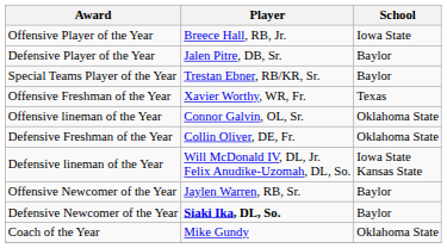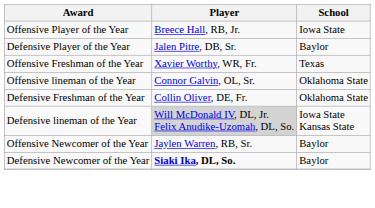- row: Special Teams Player of the Year | Trestan Ebner, RB/KR, Sr. | Baylor
Defensive lineman of the Year | Player: no background -> lightgrey background
- row: Coach of the Year | Mike Gundy | Oklahoma State
